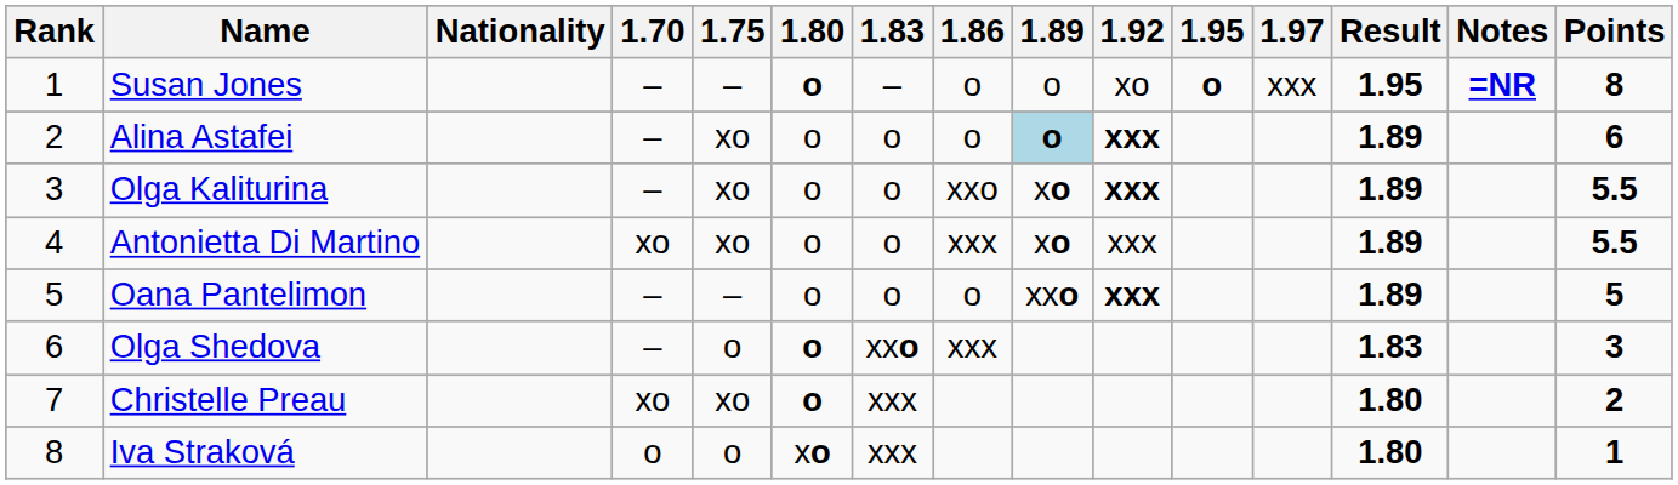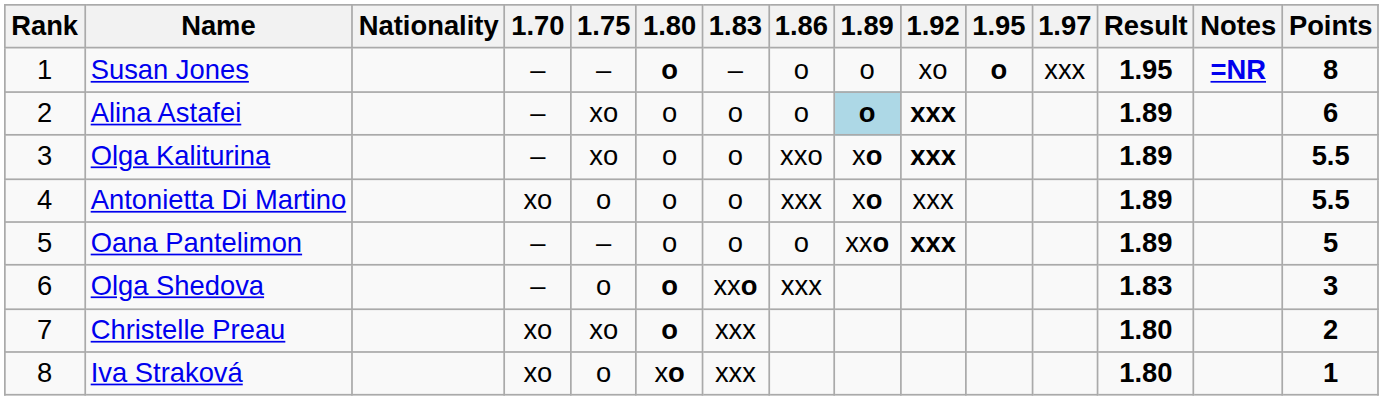Antonietta Di Martino | 1.75: xo -> o
Iva Straková | 1.70: o -> xo
